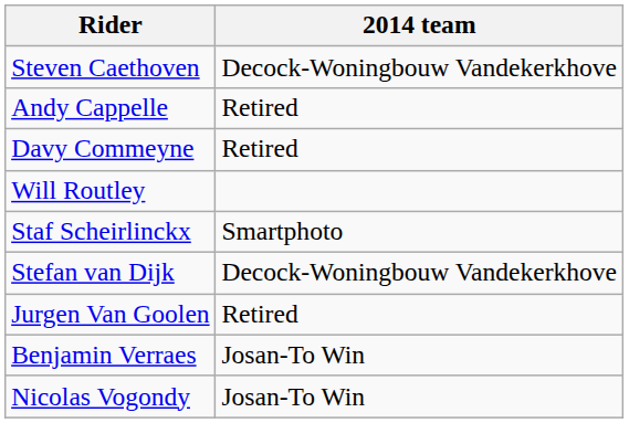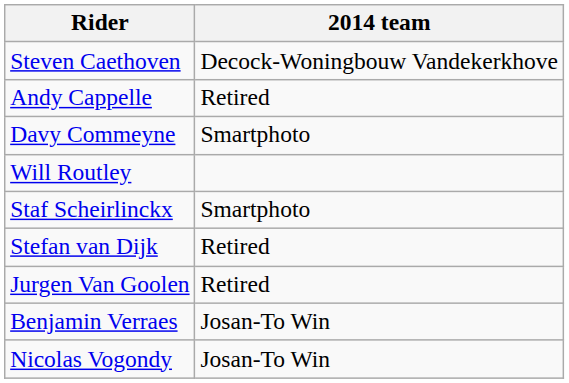Davy Commeyne | 2014 team: Retired -> Smartphoto
Stefan van Dijk | 2014 team: Decock-Woningbouw Vandekerkhove -> Retired
